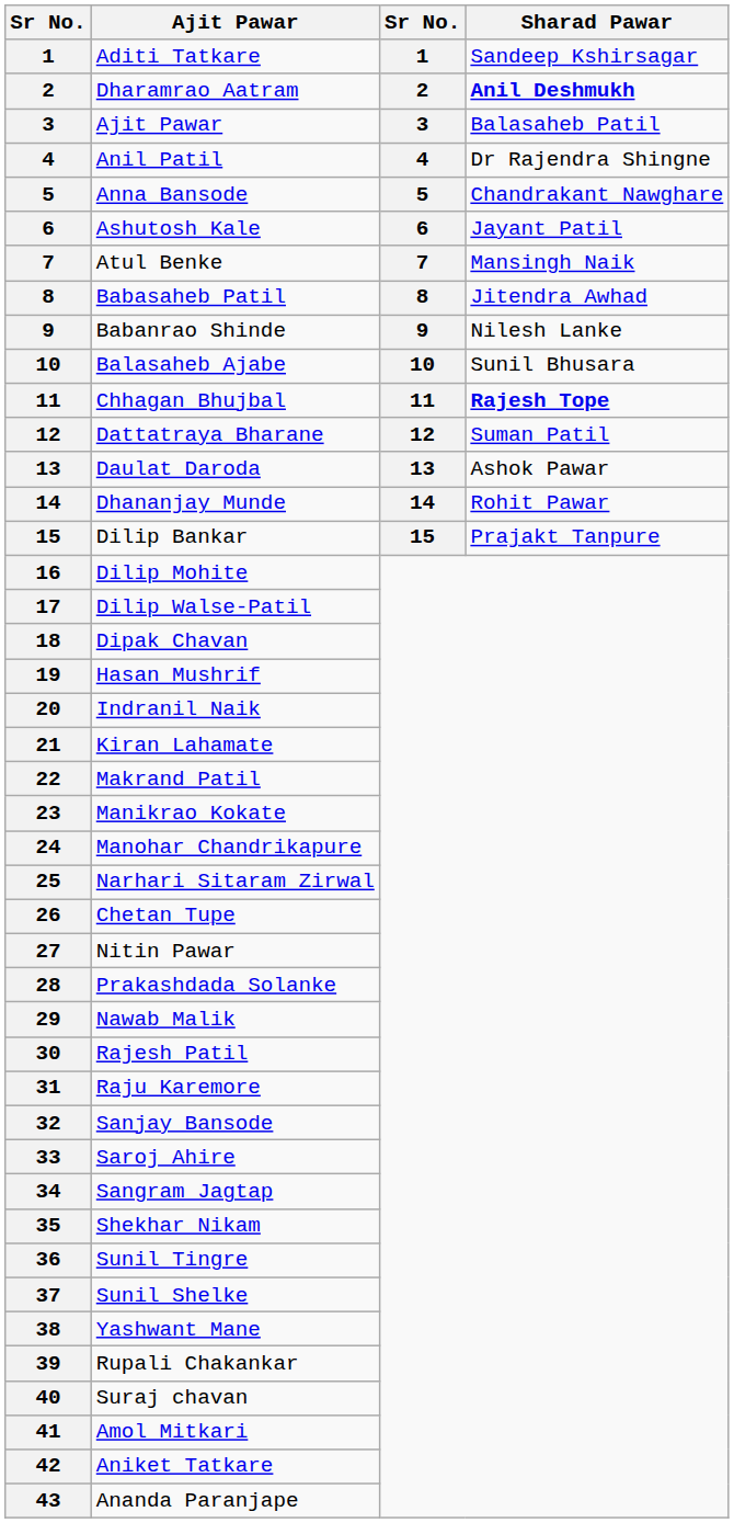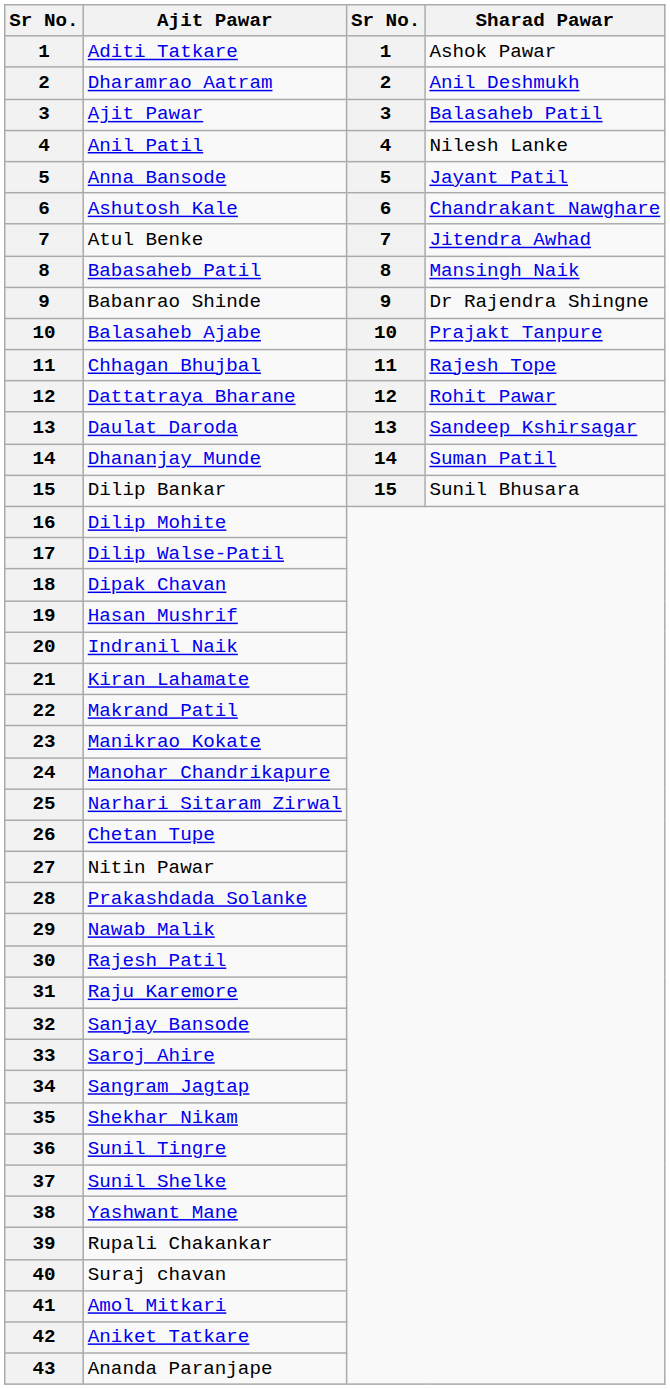Aditi Tatkare | Sharad Pawar: Sandeep Kshirsagar -> Ashok Pawar
Dharamrao Aatram | Sharad Pawar: bold -> normal
Anil Patil | Sharad Pawar: Dr Rajendra Shingne -> Nilesh Lanke
Anna Bansode | Sharad Pawar: Chandrakant Nawghare -> Jayant Patil
Ashutosh Kale | Sharad Pawar: Jayant Patil -> Chandrakant Nawghare
Atul Benke | Sharad Pawar: Mansingh Naik -> Jitendra Awhad
Babasaheb Patil | Sharad Pawar: Jitendra Awhad -> Mansingh Naik
Babanrao Shinde | Sharad Pawar: Nilesh Lanke -> Dr Rajendra Shingne
Balasaheb Ajabe | Sharad Pawar: Sunil Bhusara -> Prajakt Tanpure
Chhagan Bhujbal | Sharad Pawar: bold -> normal
Dattatraya Bharane | Sharad Pawar: Suman Patil -> Rohit Pawar
Daulat Daroda | Sharad Pawar: Ashok Pawar -> Sandeep Kshirsagar
Dhananjay Munde | Sharad Pawar: Rohit Pawar -> Suman Patil
Dilip Bankar | Sharad Pawar: Prajakt Tanpure -> Sunil Bhusara
